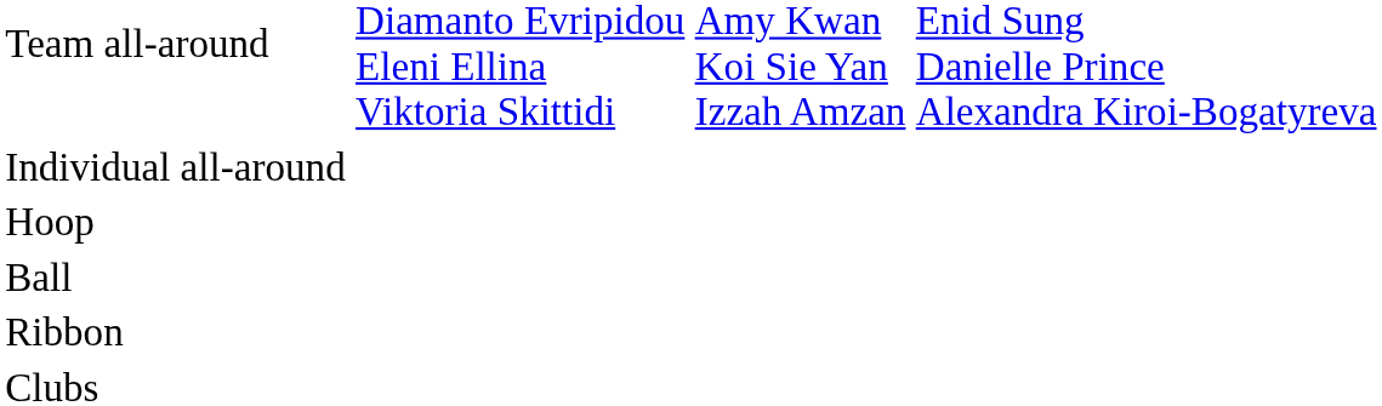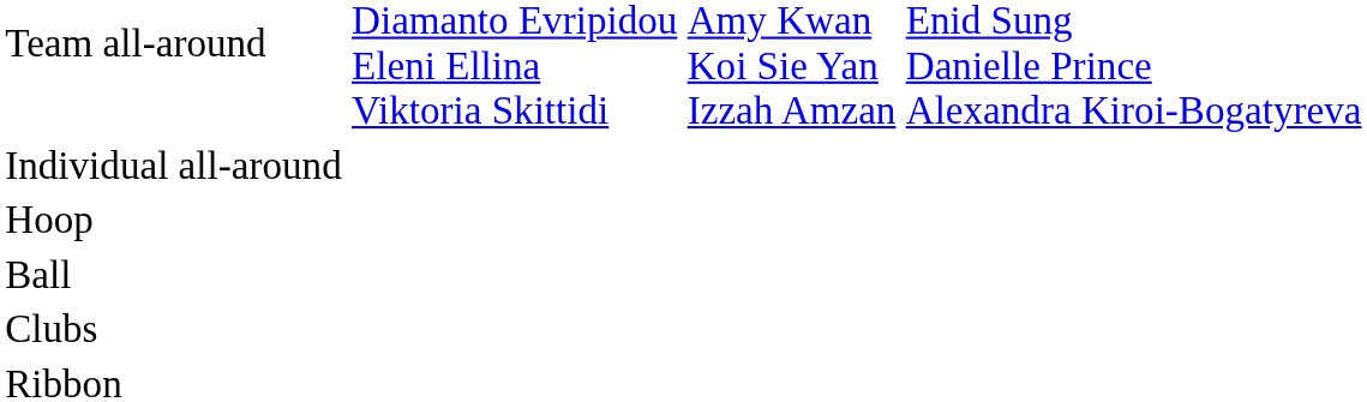rows swapped: Clubs <-> Ribbon
